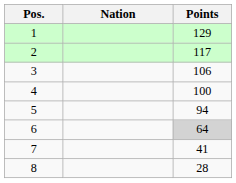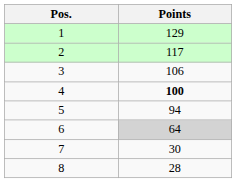- column: Nation
4 | Points: normal -> bold
7 | Points: 41 -> 30
